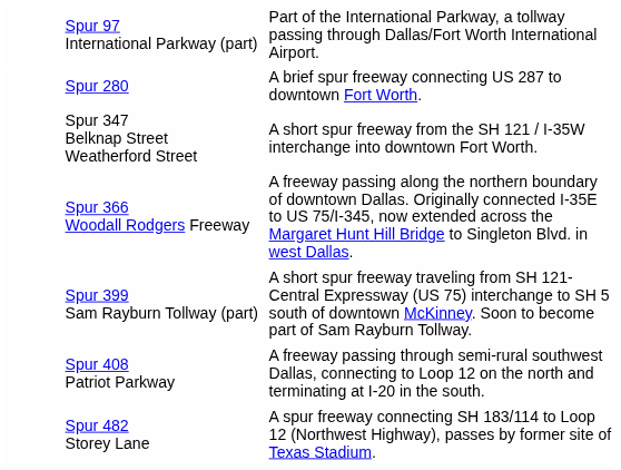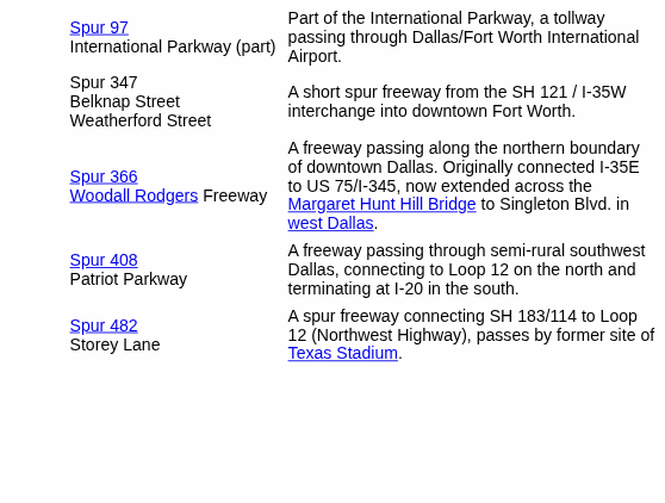- row: Spur 280 | A brief spur freeway connecting US 287 to downtown Fort Worth.
- row: Spur 399 Sam Rayburn Tollway (part) | A short spur freeway traveling from SH 121-Central Expressway (US 75) interchange to SH 5 south of downtown McKinney. Soon to become part of Sam Rayburn Tollway.
